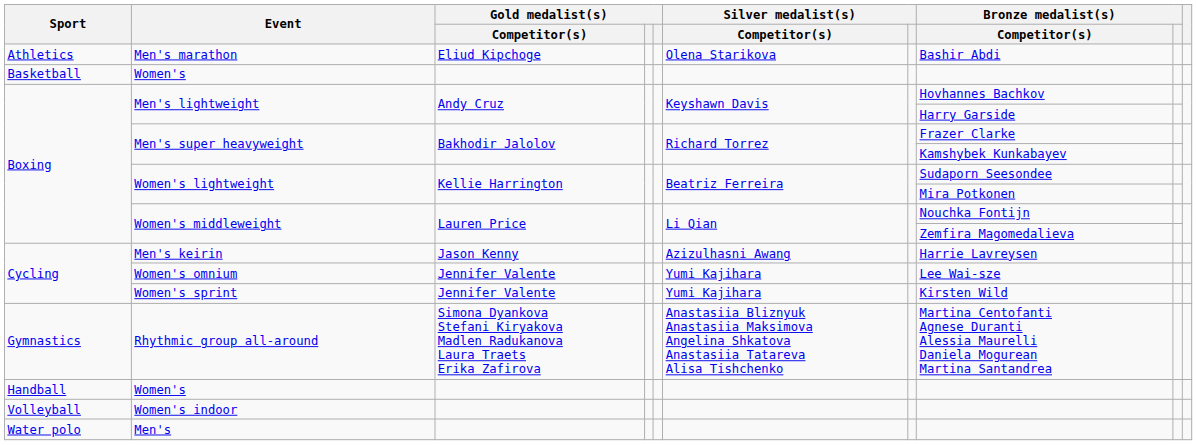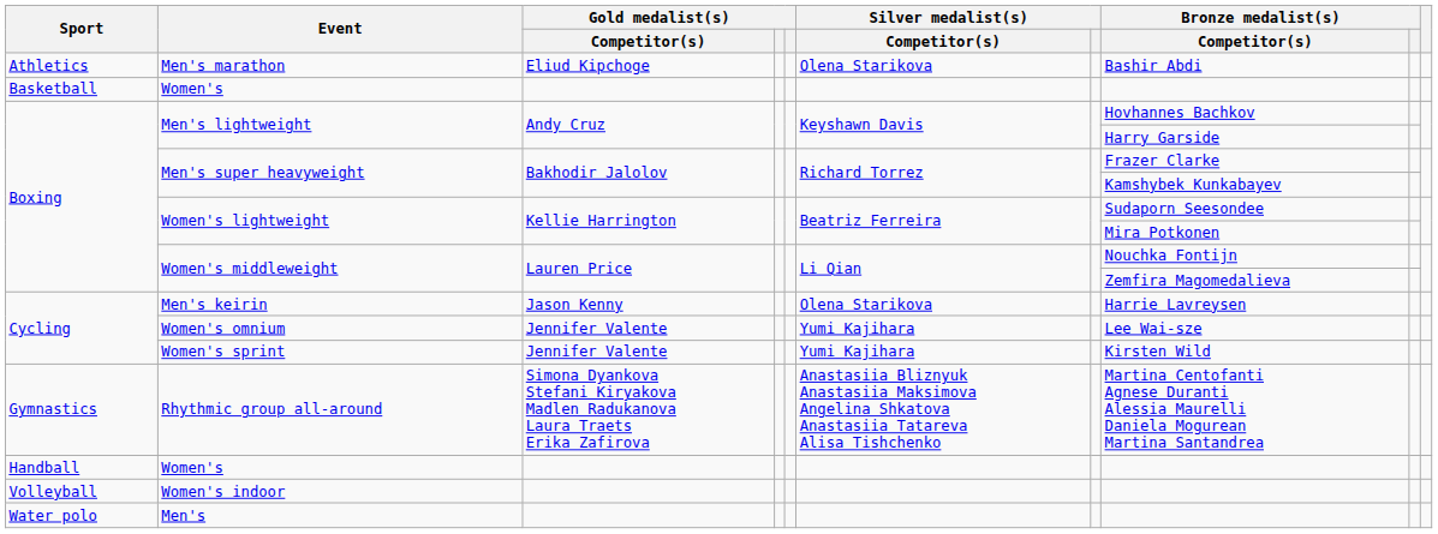Men's keirin | Silver medalist(s) / Competitor(s): Azizulhasni Awang -> Olena Starikova
